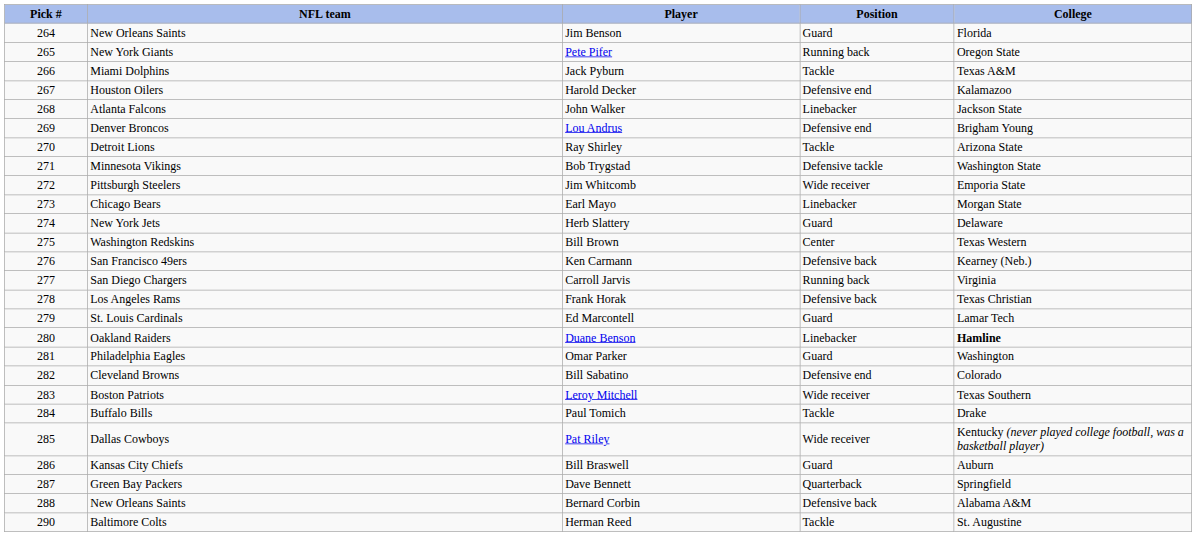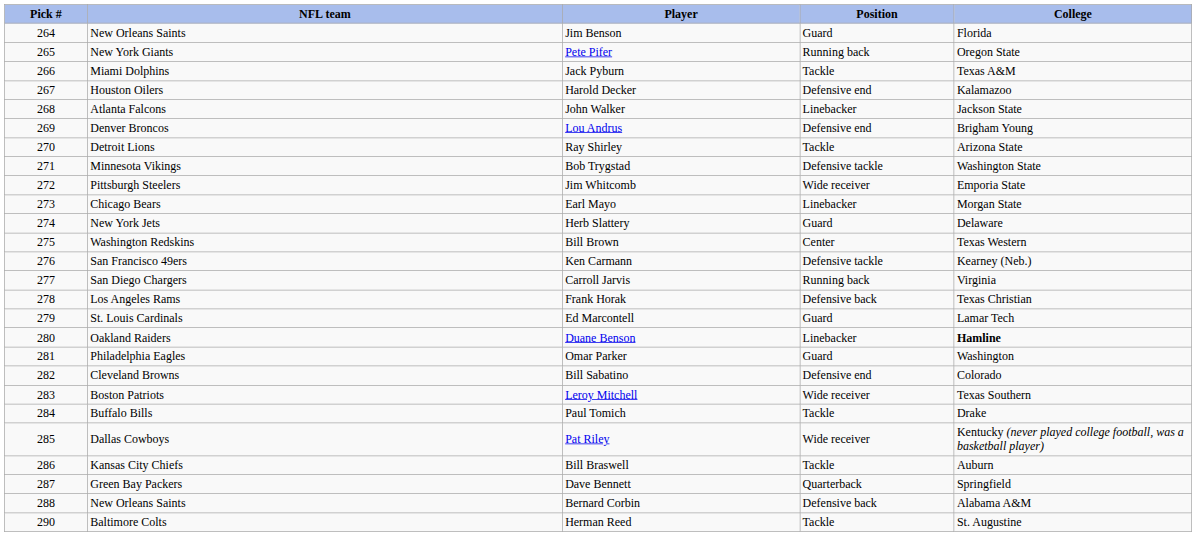Ken Carmann | Position: Defensive back -> Defensive tackle
Bill Braswell | Position: Guard -> Tackle
